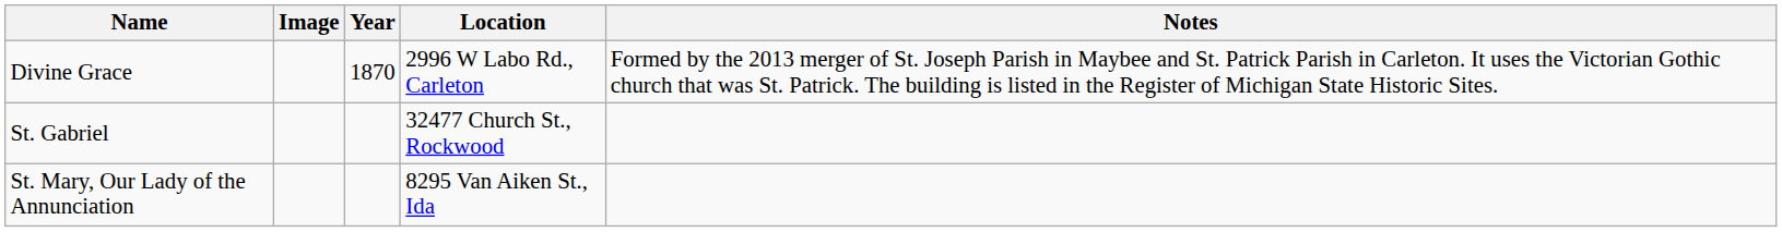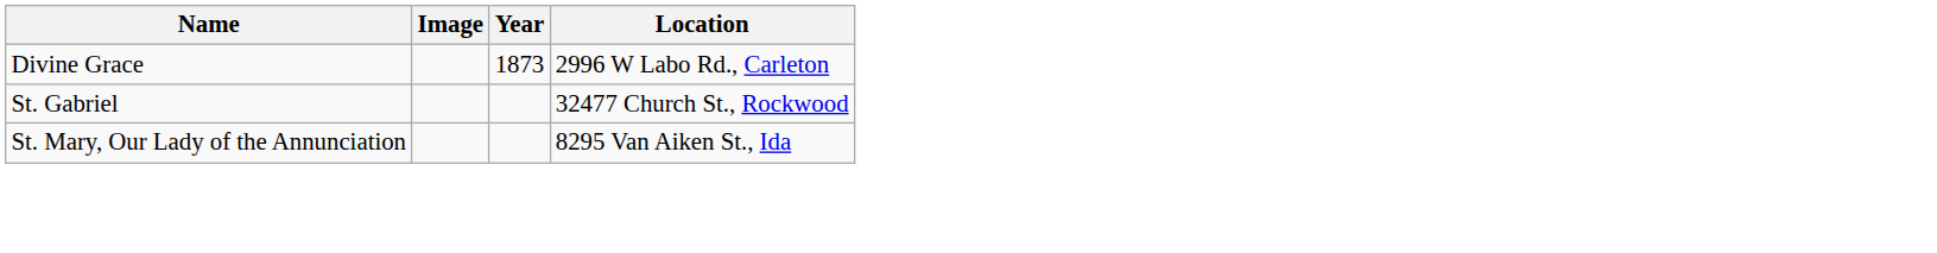- column: Notes | Formed by the 2013 merger of St. Joseph Parish in Maybee and St. Patrick Parish in Carleton. It uses the Victorian Gothic church that was St. Patrick. The building is listed in the Register of Michigan State Historic Sites.
Divine Grace | Year: 1870 -> 1873
